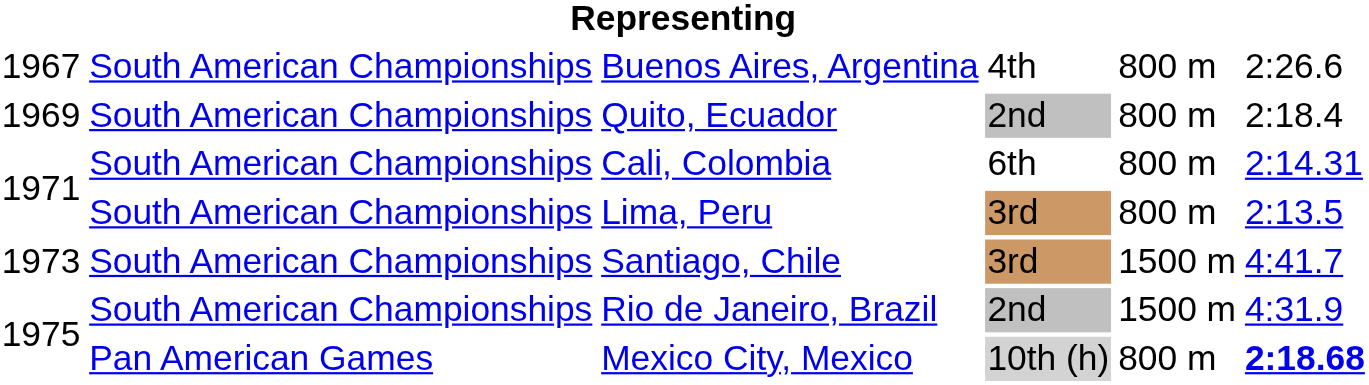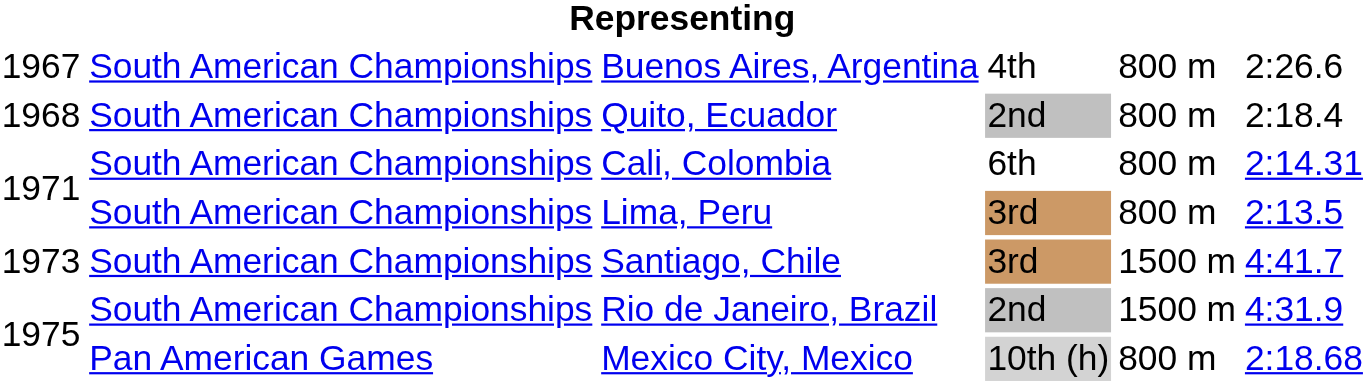Quito, Ecuador | column 1: 1969 -> 1968
Mexico City, Mexico | column 6: bold -> normal
